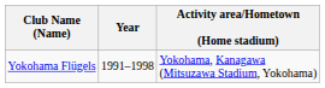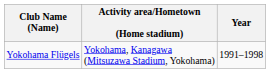columns swapped: Activity area/Hometown (Home stadium) <-> Year
